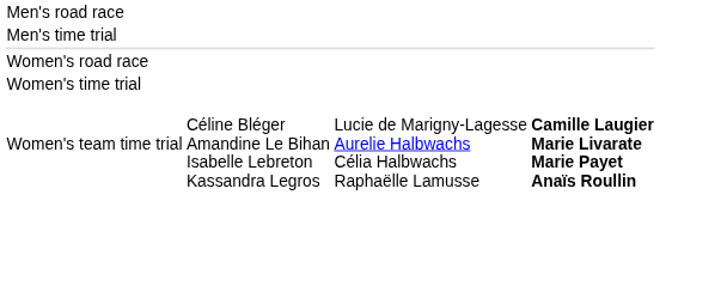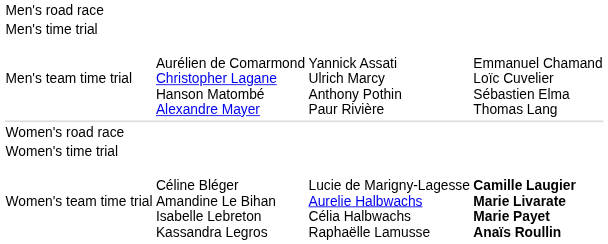+ row: Men's team time trial | Aurélien de Comarmond Christopher Lagane Hanson Matombé Alexandre Mayer | Yannick Assati Ulrich Marcy Anthony Pothin Paur Rivière | Emmanuel Chamand Loïc Cuvelier Sébastien Elma Thomas Lang
